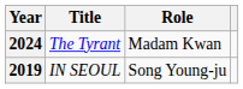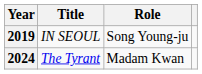rows swapped: 2019 <-> 2024
